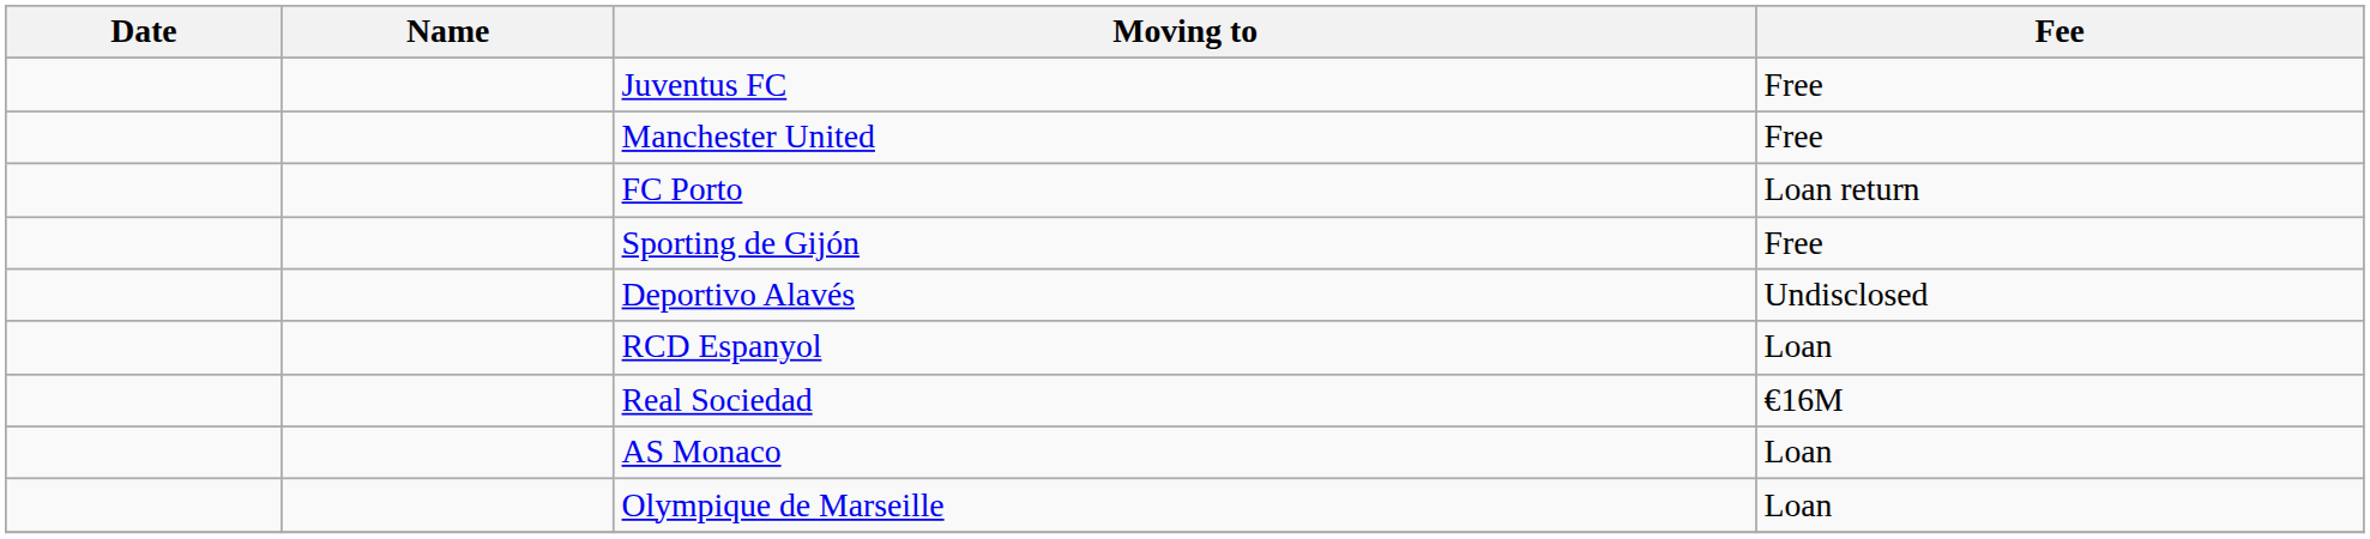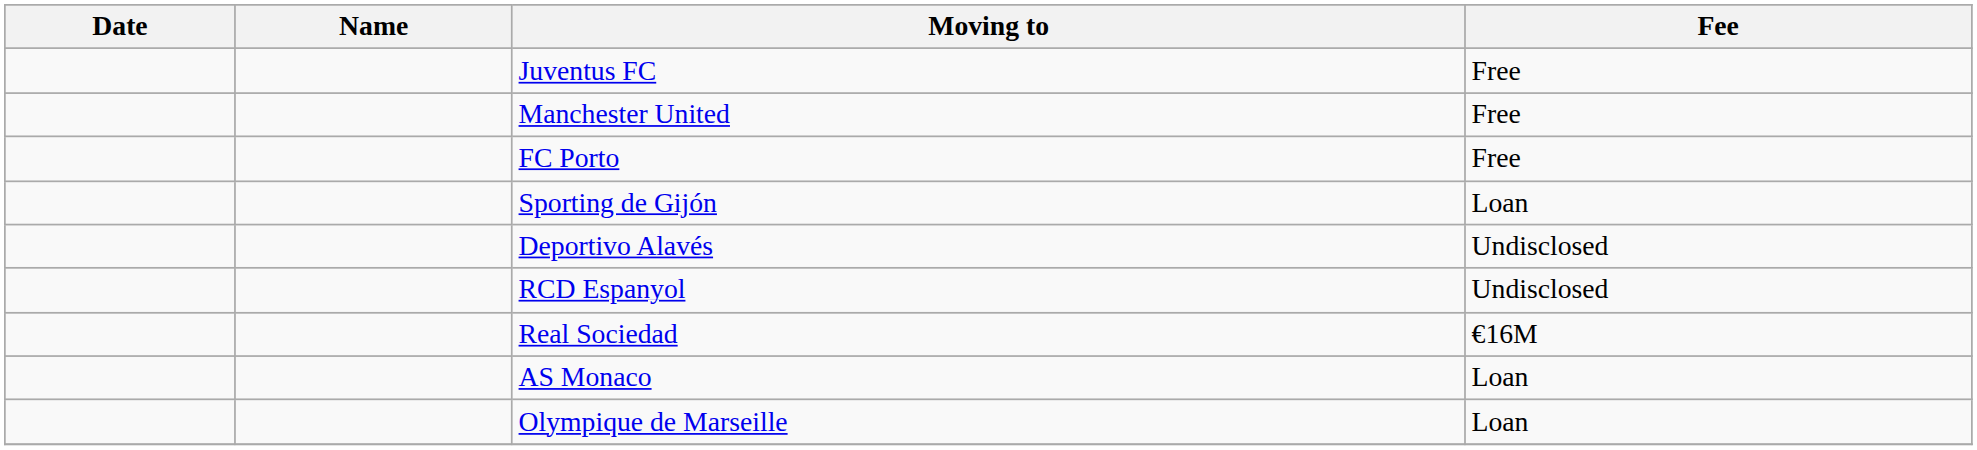FC Porto | Fee: Loan return -> Free
Sporting de Gijón | Fee: Free -> Loan
RCD Espanyol | Fee: Loan -> Undisclosed
